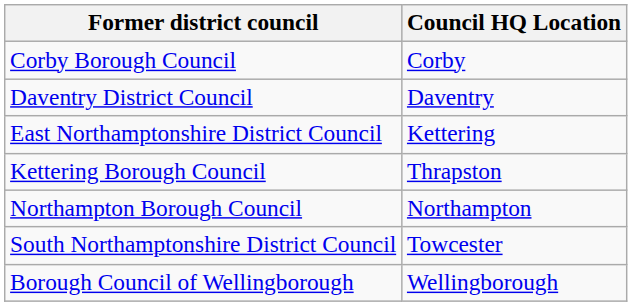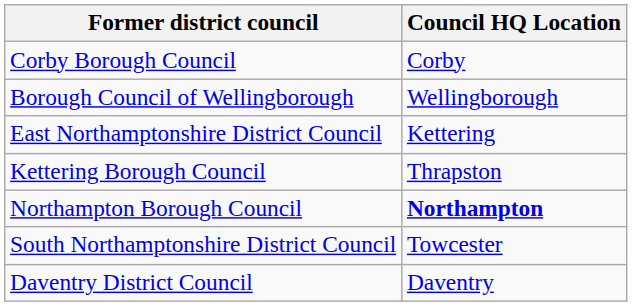rows swapped: Daventry District Council <-> Borough Council of Wellingborough
Northampton Borough Council | Council HQ Location: normal -> bold
